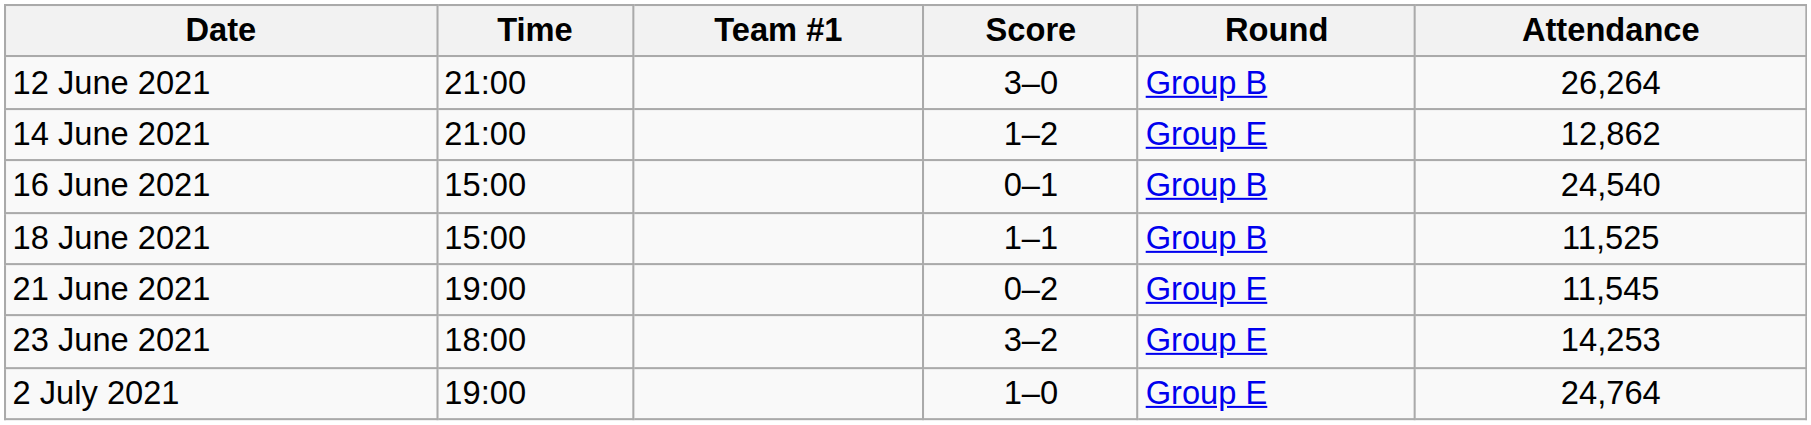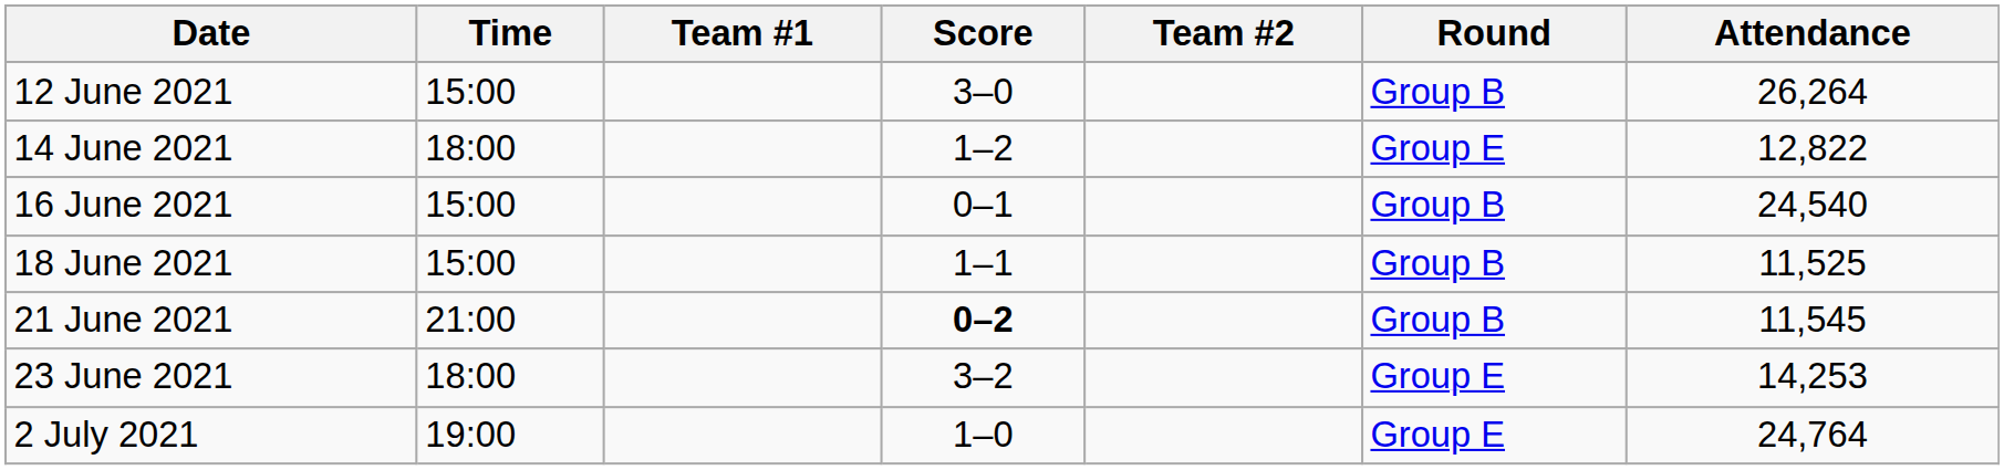+ column: Team #2
12 June 2021 | Time: 21:00 -> 15:00
14 June 2021 | Time: 21:00 -> 18:00
14 June 2021 | Attendance: 12,862 -> 12,822
21 June 2021 | Time: 19:00 -> 21:00
21 June 2021 | Score: normal -> bold
21 June 2021 | Round: Group E -> Group B
